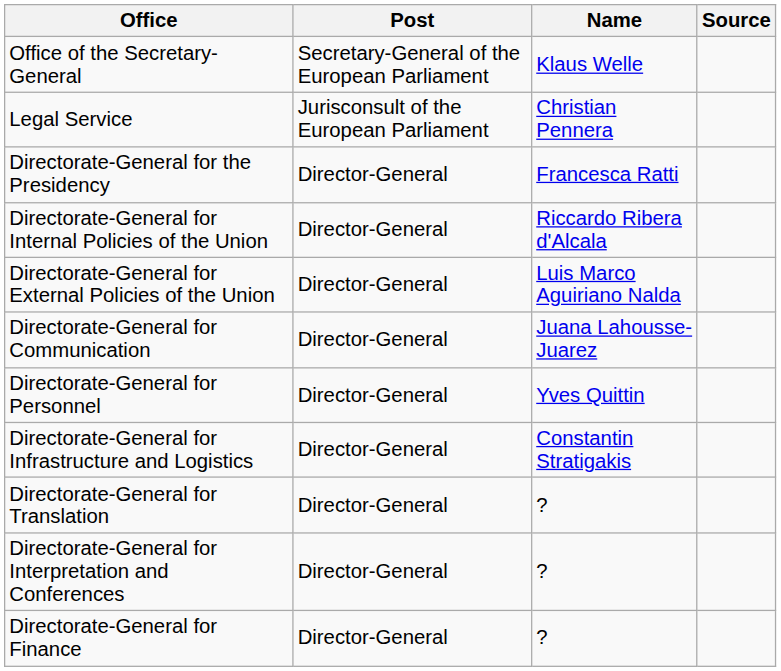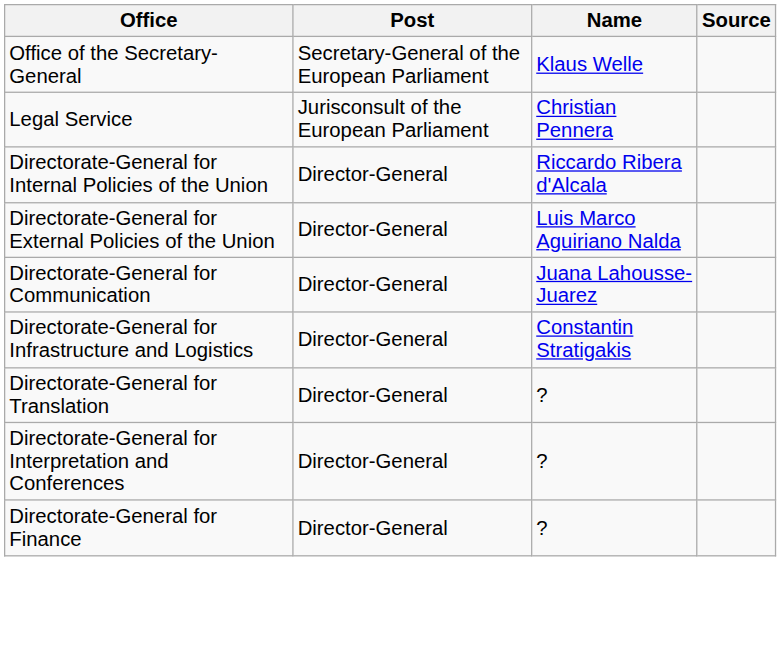- row: Directorate-General for the Presidency | Director-General | Francesca Ratti
- row: Directorate-General for Personnel | Director-General | Yves Quittin
